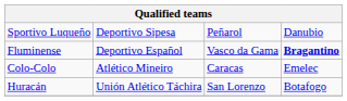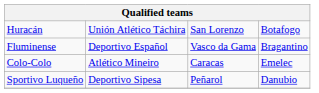rows swapped: Huracán <-> Sportivo Luqueño
Fluminense | column 4: bold -> normal
